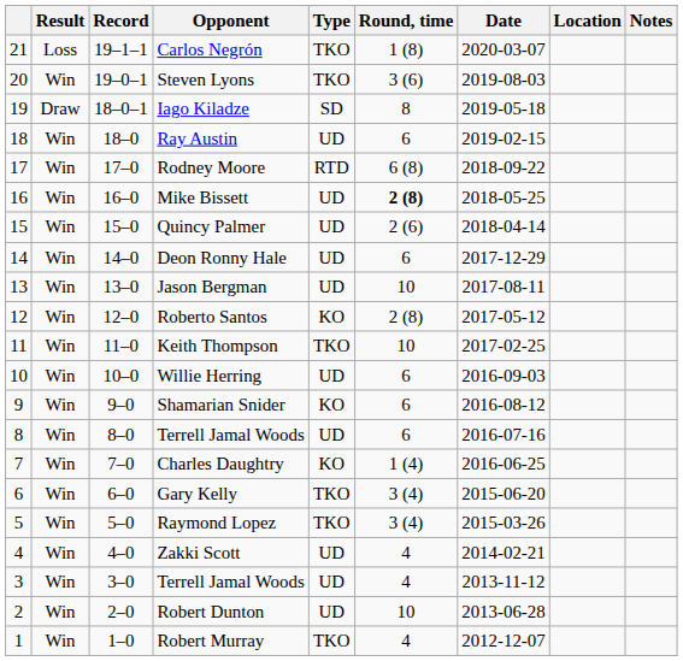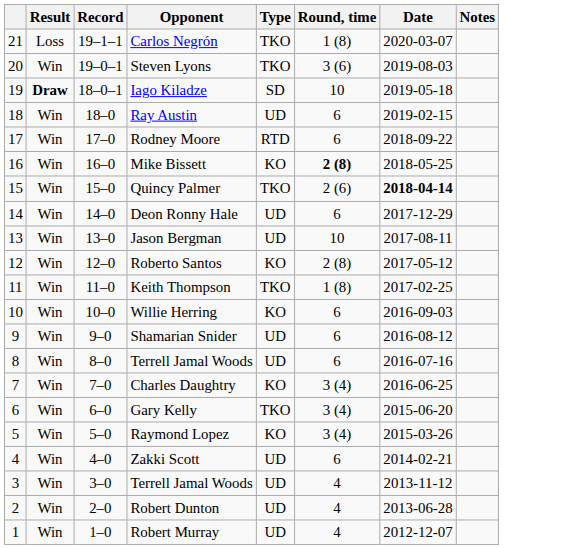- column: Location
Iago Kiladze | Result: normal -> bold
Iago Kiladze | Round, time: 8 -> 10
Rodney Moore | Round, time: 6 (8) -> 6
Mike Bissett | Type: UD -> KO
Quincy Palmer | Type: UD -> TKO
Quincy Palmer | Date: normal -> bold
Keith Thompson | Round, time: 10 -> 1 (8)
Willie Herring | Type: UD -> KO
Shamarian Snider | Type: KO -> UD
Charles Daughtry | Round, time: 1 (4) -> 3 (4)
Raymond Lopez | Type: TKO -> KO
Zakki Scott | Round, time: 4 -> 6
Robert Dunton | Round, time: 10 -> 4
Robert Murray | Type: TKO -> UD
